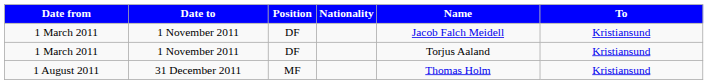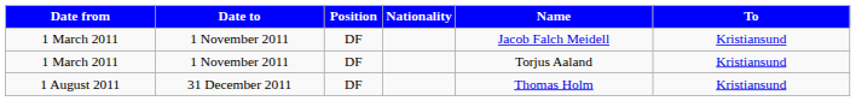1 August 2011 | Position: MF -> DF
